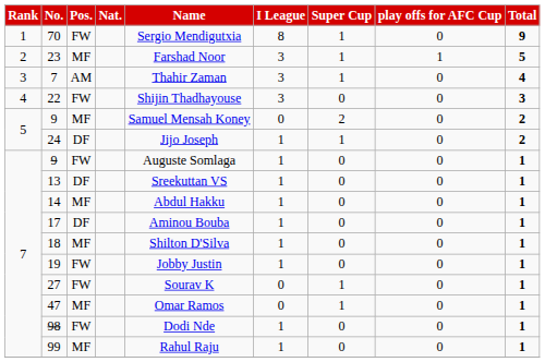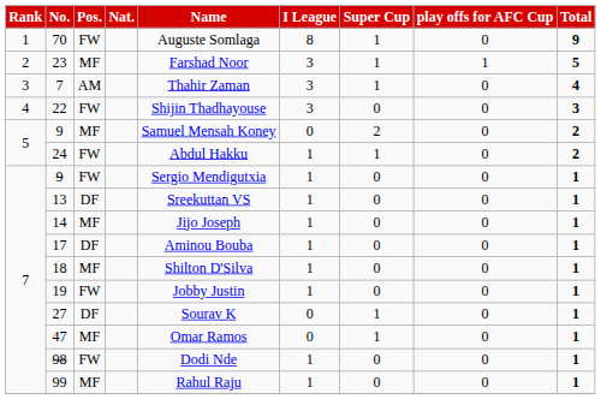70 | Name: Sergio Mendigutxia -> Auguste Somlaga
24 | Pos.: DF -> FW
24 | Name: Jijo Joseph -> Abdul Hakku
7 / 9 | Name: Auguste Somlaga -> Sergio Mendigutxia
14 | Name: Abdul Hakku -> Jijo Joseph
27 | Pos.: FW -> DF
